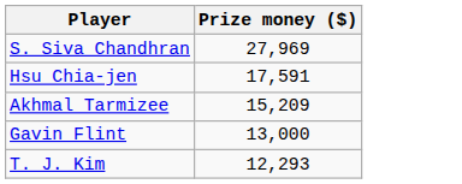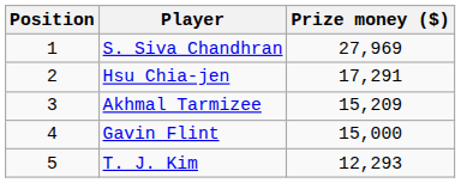+ column: Position | 1 | 2 | 3 | 4 | 5
Hsu Chia-jen | Prize money ($): 17,591 -> 17,291
Gavin Flint | Prize money ($): 13,000 -> 15,000
